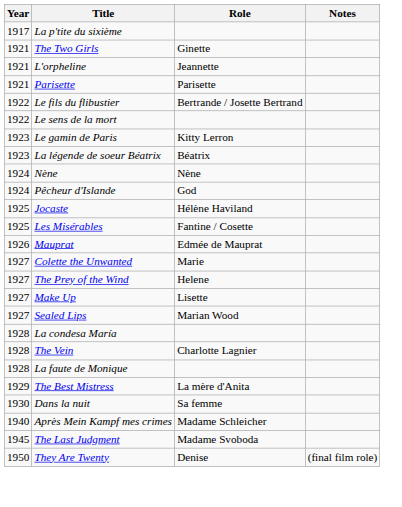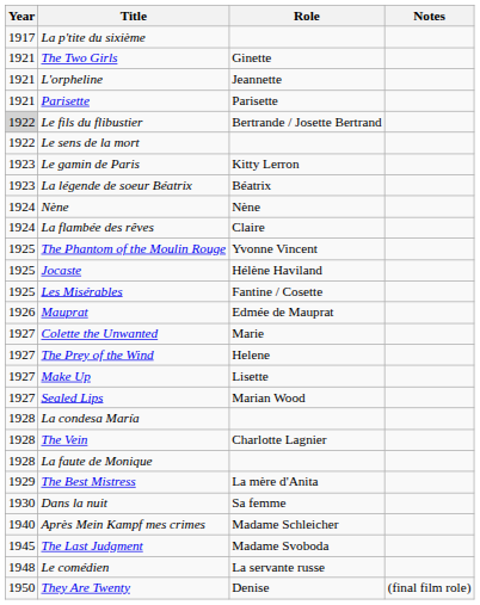Le fils du flibustier | Year: no background -> lightgrey background
+ row: 1924 | La flambée des rêves | Claire
- row: 1924 | Pêcheur d'Islande | God
+ row: 1925 | The Phantom of the Moulin Rouge | Yvonne Vincent
+ row: 1948 | Le comédien | La servante russe
